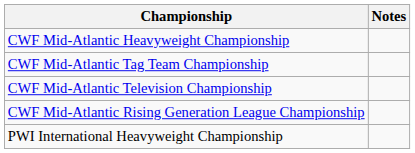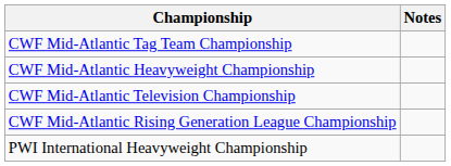rows swapped: CWF Mid-Atlantic Heavyweight Championship <-> CWF Mid-Atlantic Tag Team Championship
